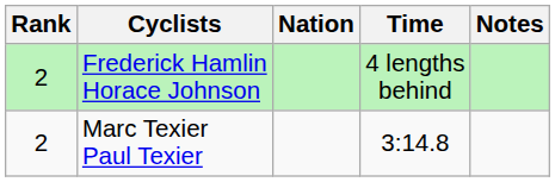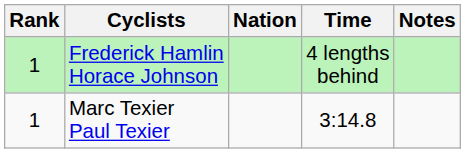Frederick Hamlin Horace Johnson | Rank: 2 -> 1
Marc Texier Paul Texier | Rank: 2 -> 1
